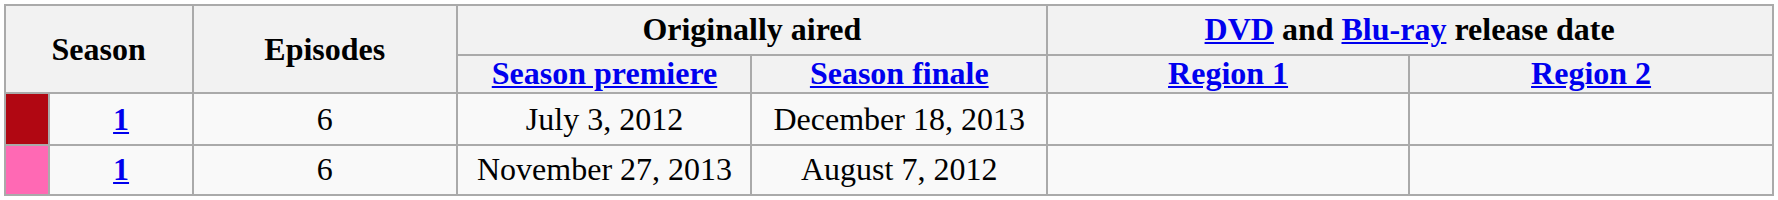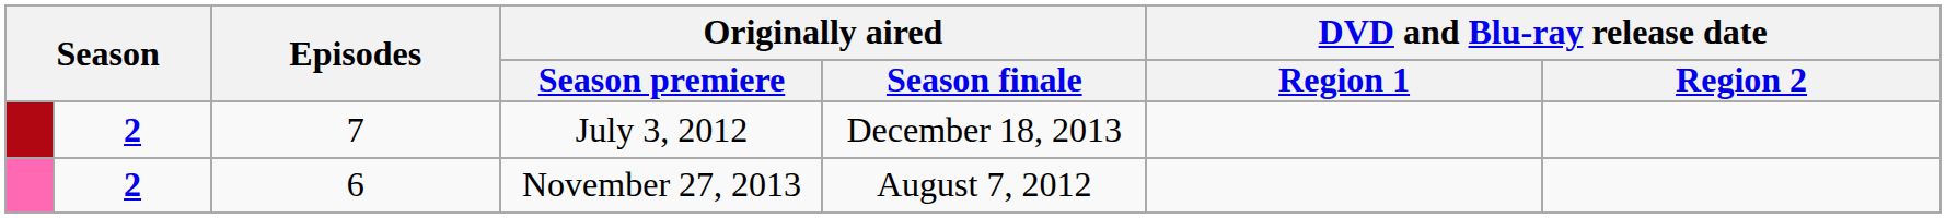July 3, 2012 | column 2: 1 -> 2
July 3, 2012 | Episodes: 6 -> 7
November 27, 2013 | column 2: 1 -> 2
